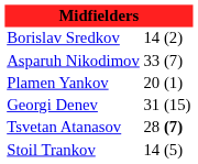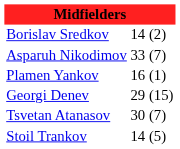Plamen Yankov | column 2: 20 -> 16
Georgi Denev | column 2: 31 -> 29
Tsvetan Atanasov | column 2: 28 -> 30
Tsvetan Atanasov | column 3: bold -> normal
